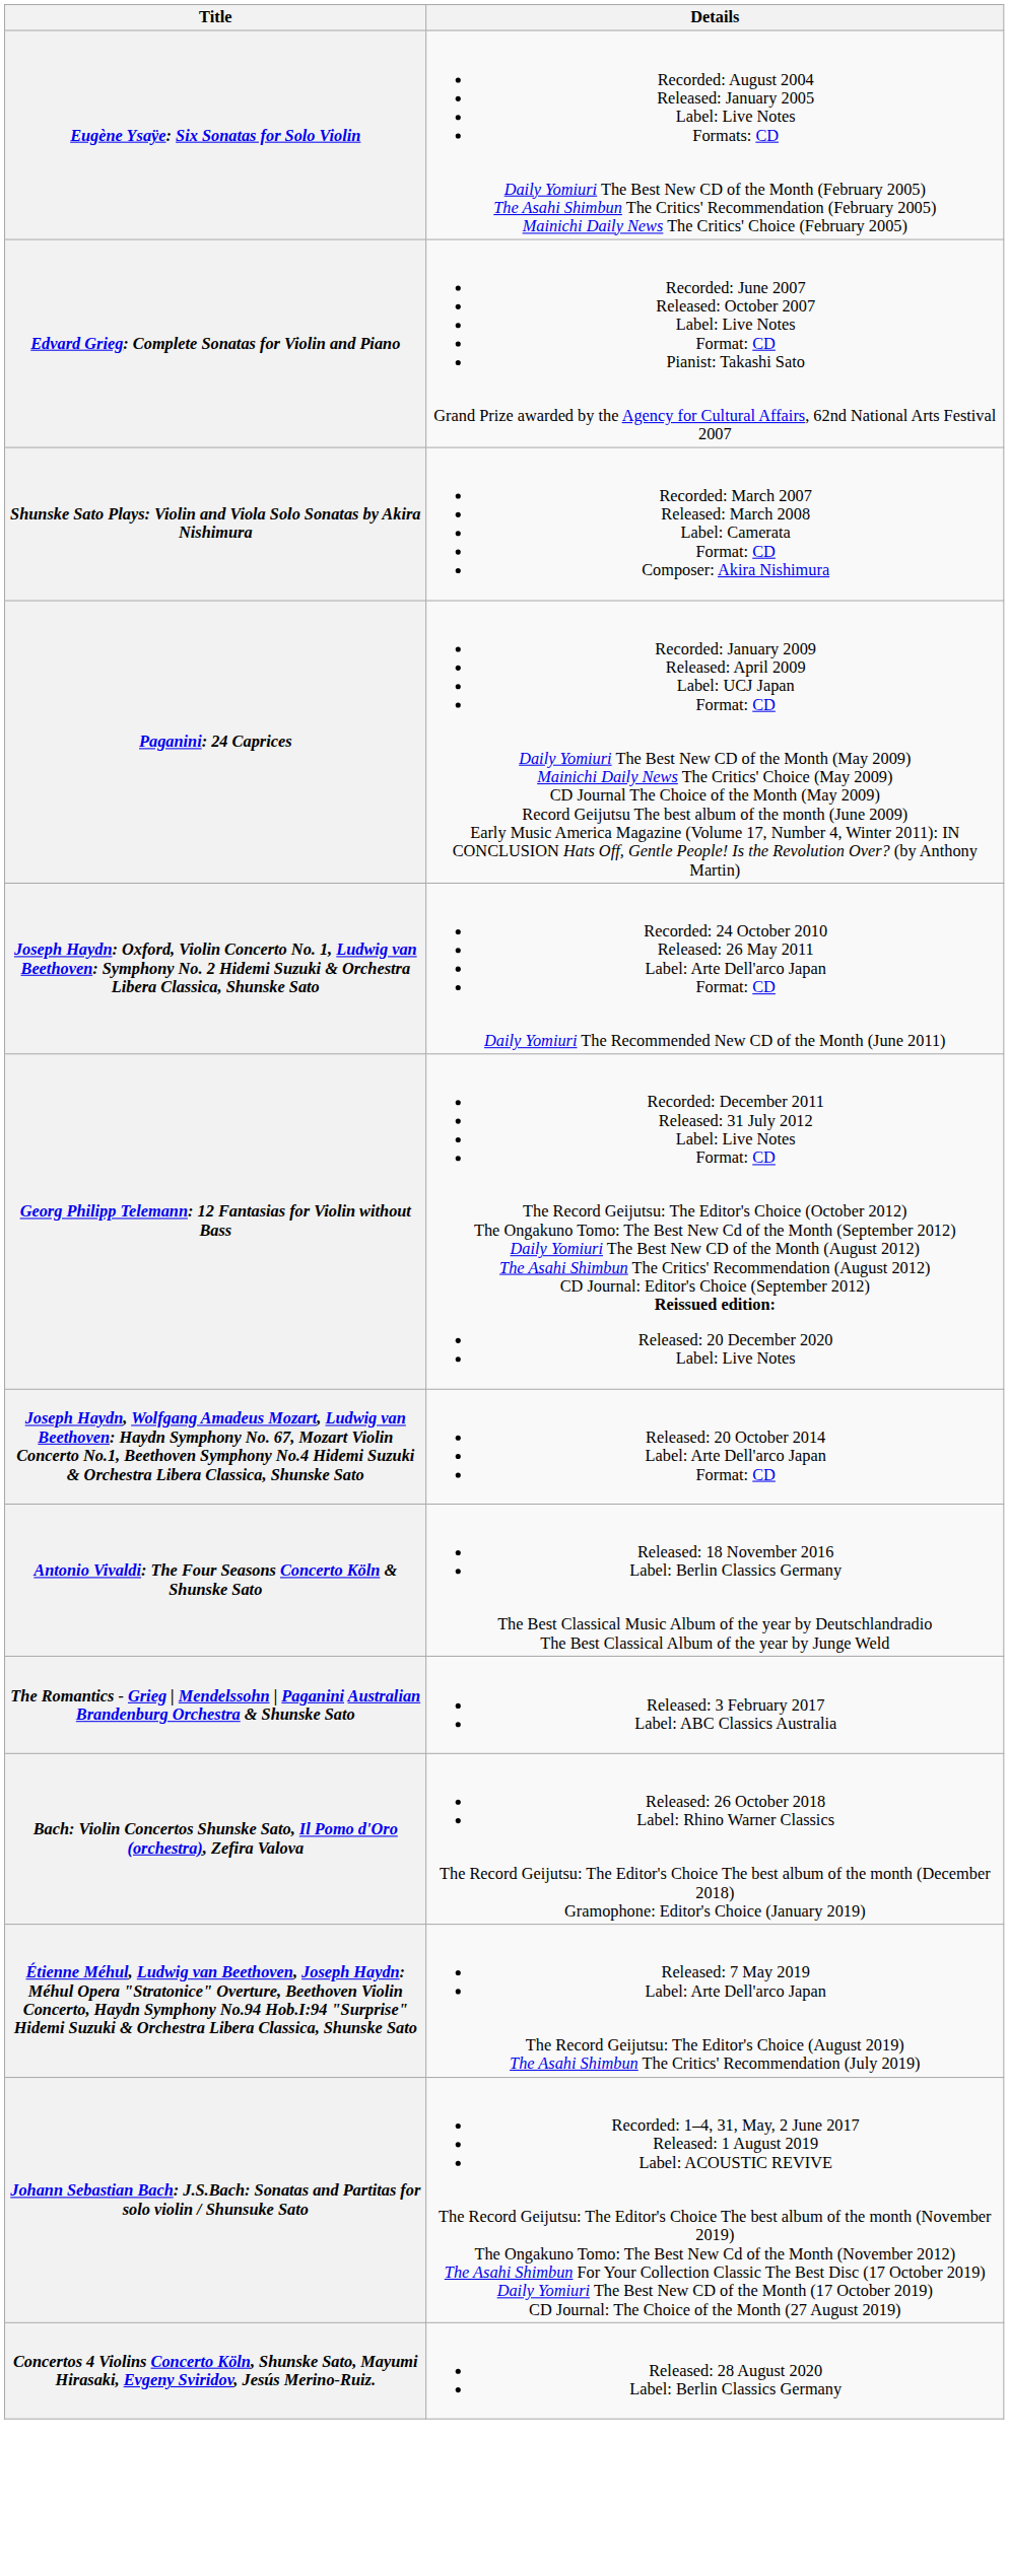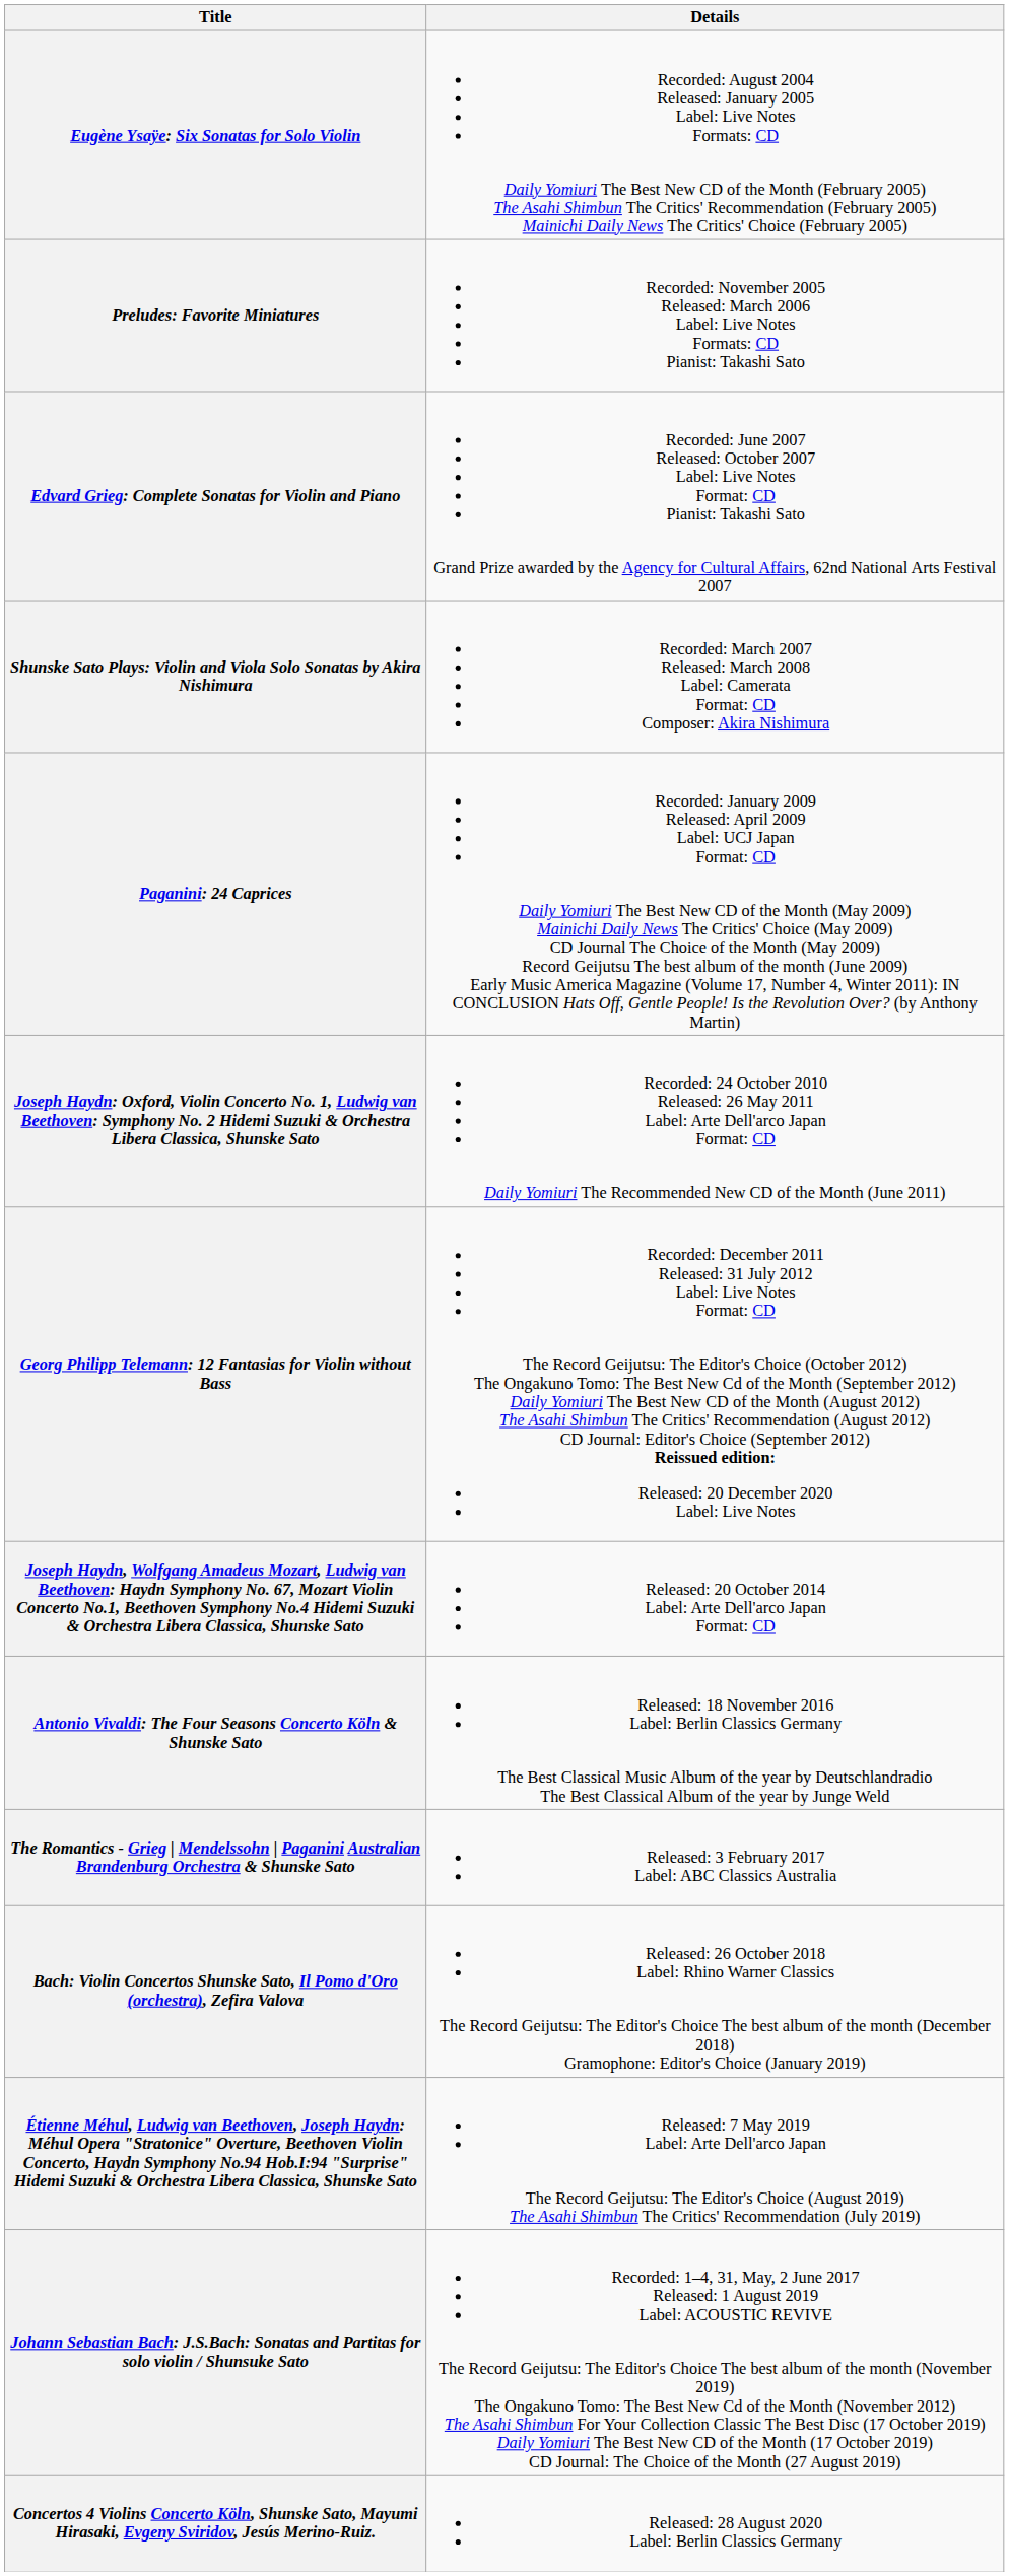+ row: Preludes: Favorite Miniatures | Recorded: November 2005 Released: March 2006 Label: Live Notes Formats: CD Pianist: Takashi Sato
